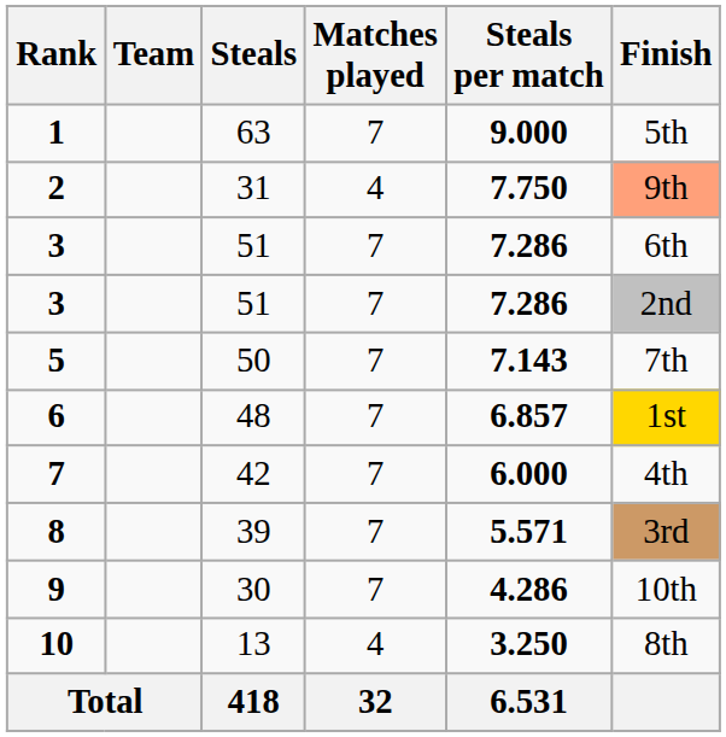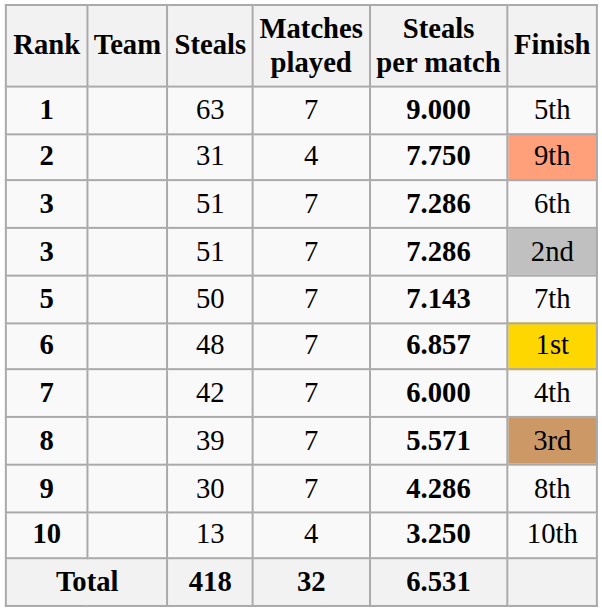9 | Finish: 10th -> 8th
10 | Finish: 8th -> 10th
